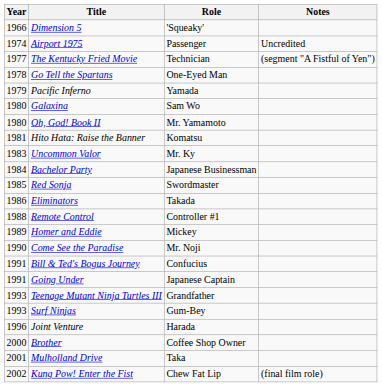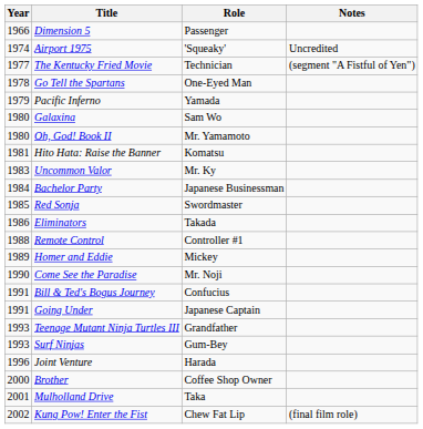Dimension 5 | Role: 'Squeaky' -> Passenger
Airport 1975 | Role: Passenger -> 'Squeaky'
